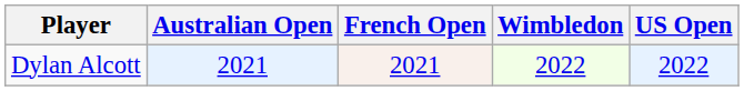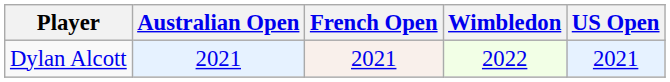Dylan Alcott | US Open: 2022 -> 2021
